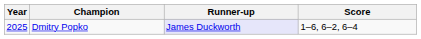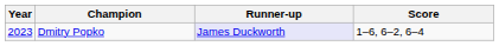Dmitry Popko | Year: 2025 -> 2023
